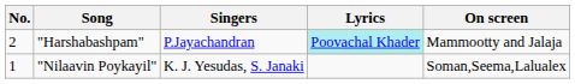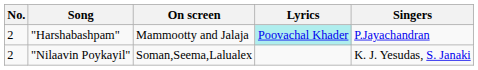columns swapped: Singers <-> On screen
"Nilaavin Poykayil" | No.: 1 -> 2
